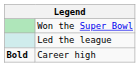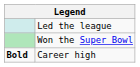rows swapped: Won the Super Bowl <-> Led the league
